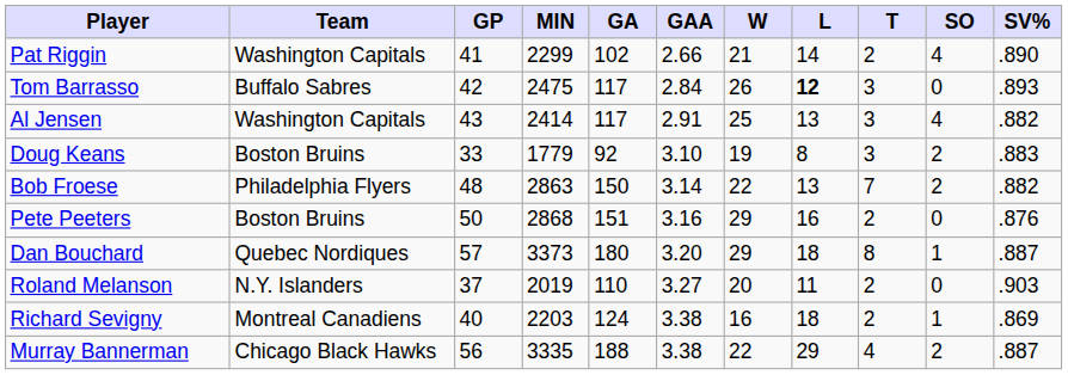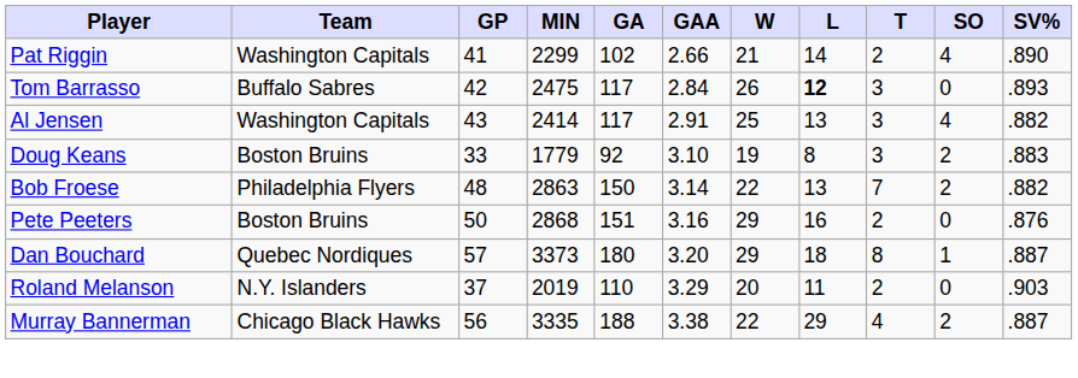Roland Melanson | GAA: 3.27 -> 3.29
- row: Richard Sevigny | Montreal Canadiens | 40 | 2203 | 124 | 3.38 | 16 | 18 | 2 | 1 | .869
